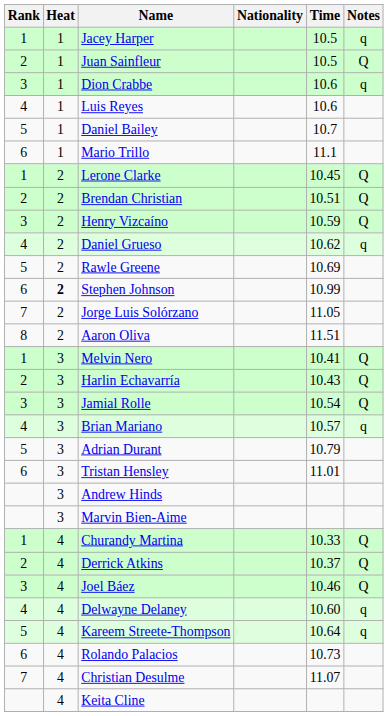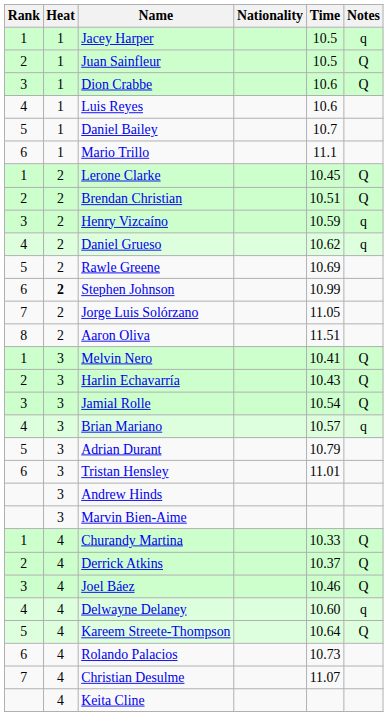Dion Crabbe | Notes: q -> Q
Henry Vizcaíno | Notes: Q -> q
Kareem Streete-Thompson | Notes: q -> Q
